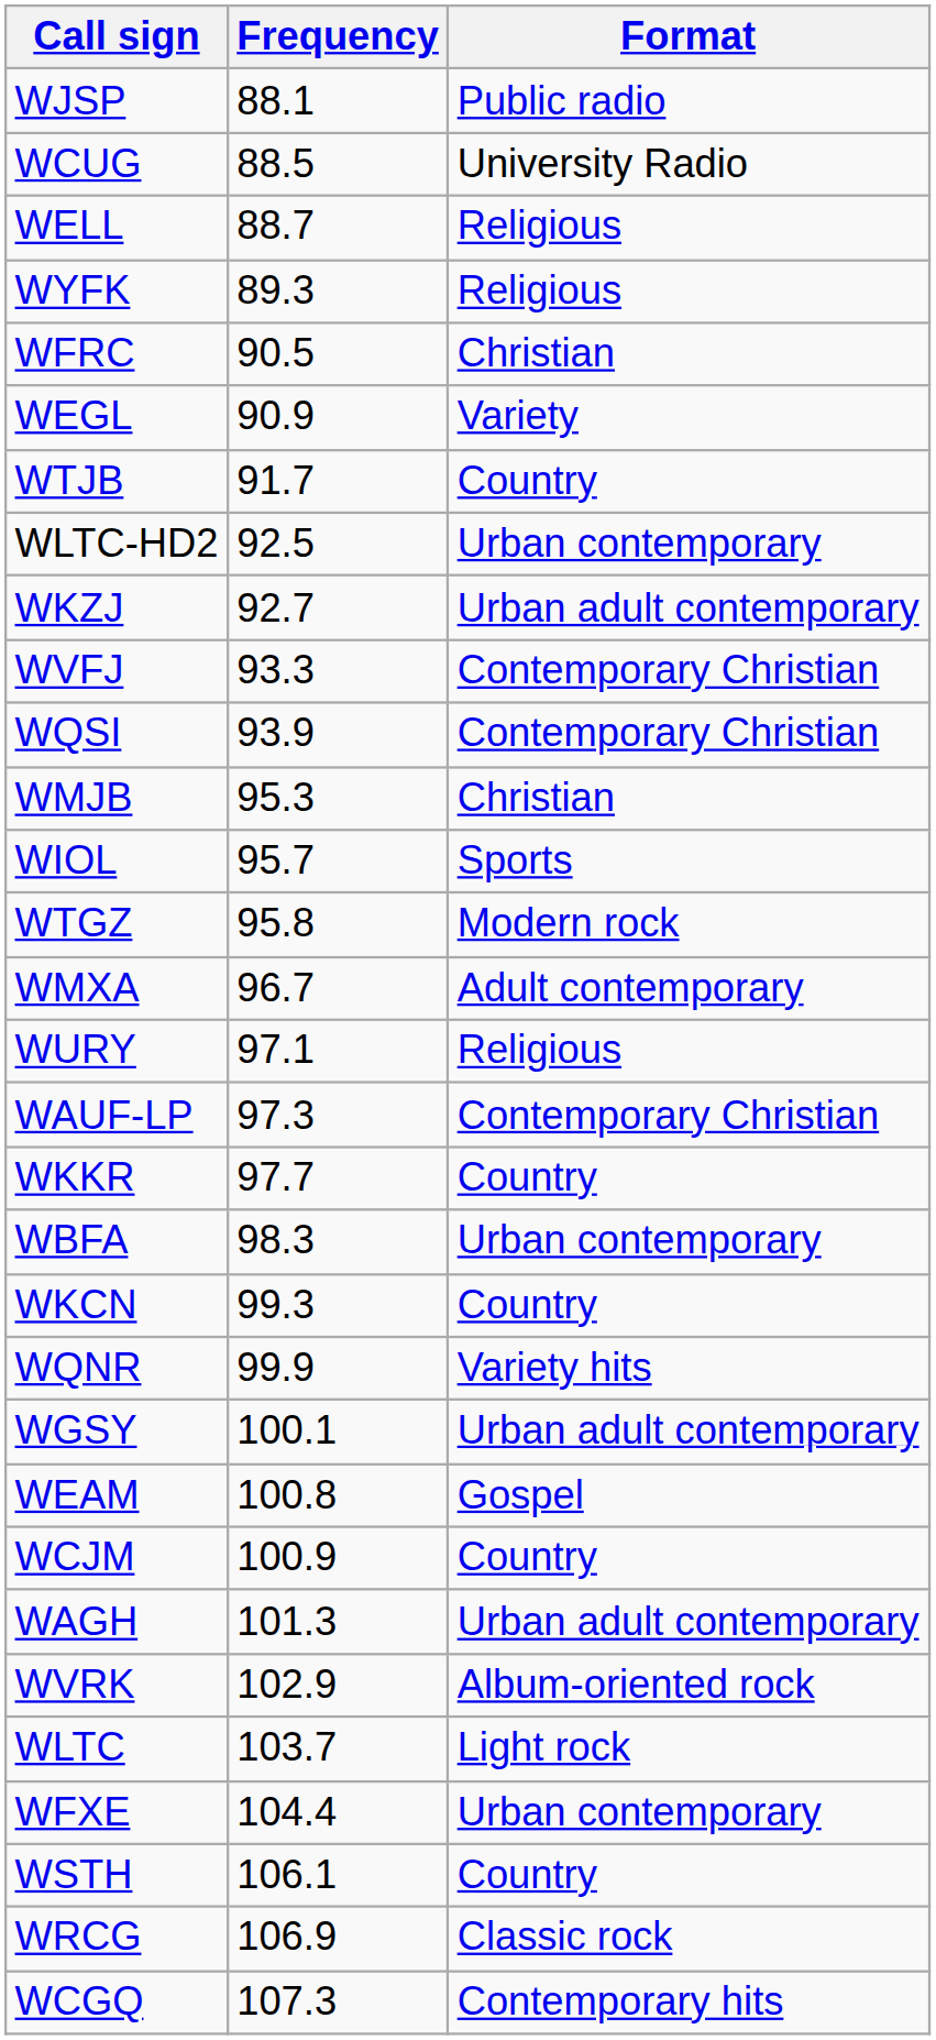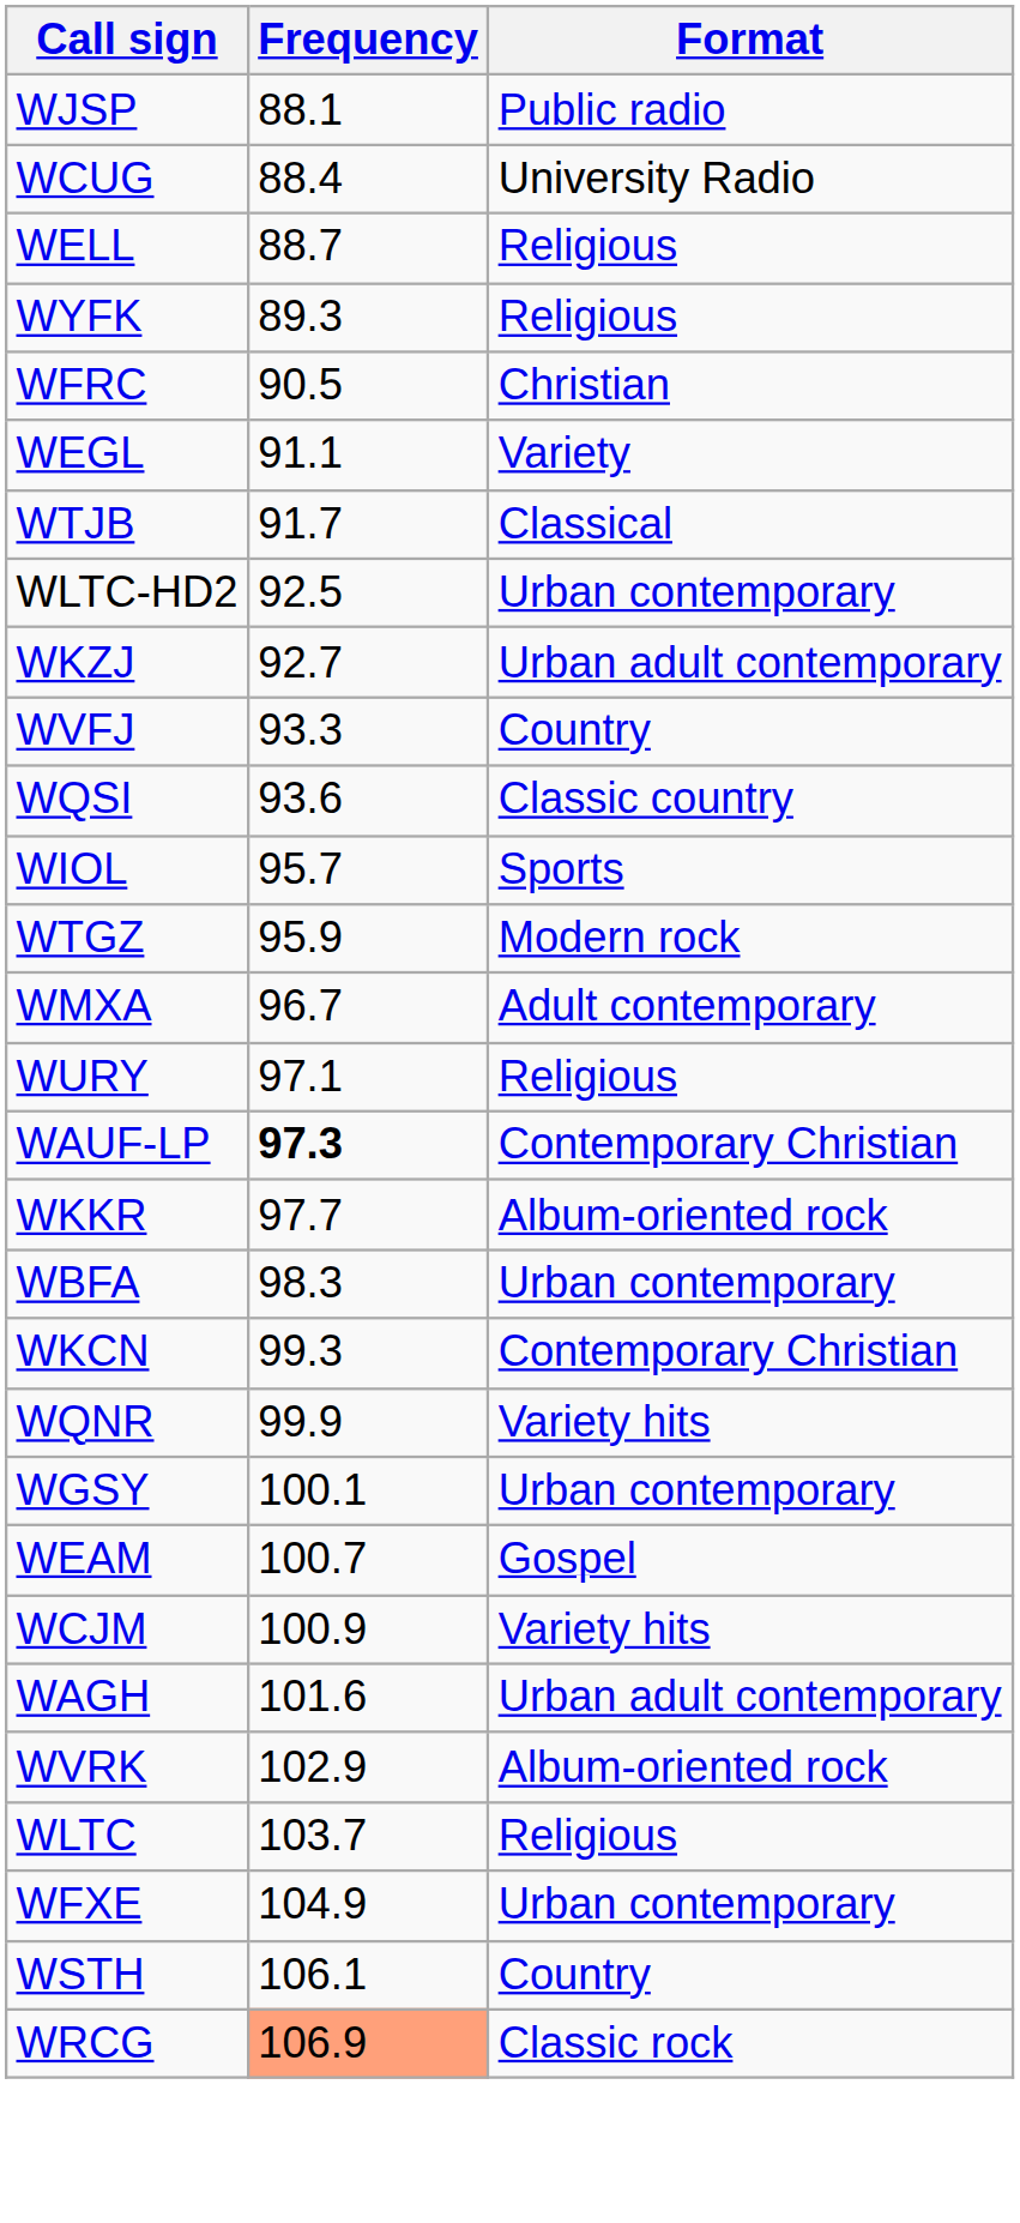WCUG | Frequency: 88.5 -> 88.4
WEGL | Frequency: 90.9 -> 91.1
WTJB | Format: Country -> Classical
WVFJ | Format: Contemporary Christian -> Country
WQSI | Frequency: 93.9 -> 93.6
WQSI | Format: Contemporary Christian -> Classic country
- row: WMJB | 95.3 | Christian
WTGZ | Frequency: 95.8 -> 95.9
WAUF-LP | Frequency: normal -> bold
WKKR | Format: Country -> Album-oriented rock
WKCN | Format: Country -> Contemporary Christian
WGSY | Format: Urban adult contemporary -> Urban contemporary
WEAM | Frequency: 100.8 -> 100.7
WCJM | Format: Country -> Variety hits
WAGH | Frequency: 101.3 -> 101.6
WLTC | Format: Light rock -> Religious
WFXE | Frequency: 104.4 -> 104.9
WRCG | Frequency: no background -> lightsalmon background
- row: WCGQ | 107.3 | Contemporary hits
